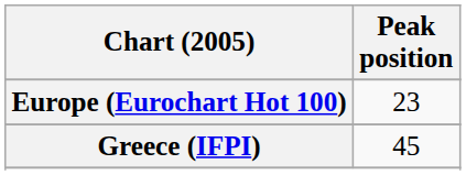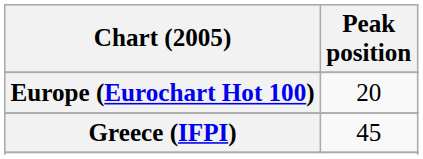Europe (Eurochart Hot 100) | Peak position: 23 -> 20
